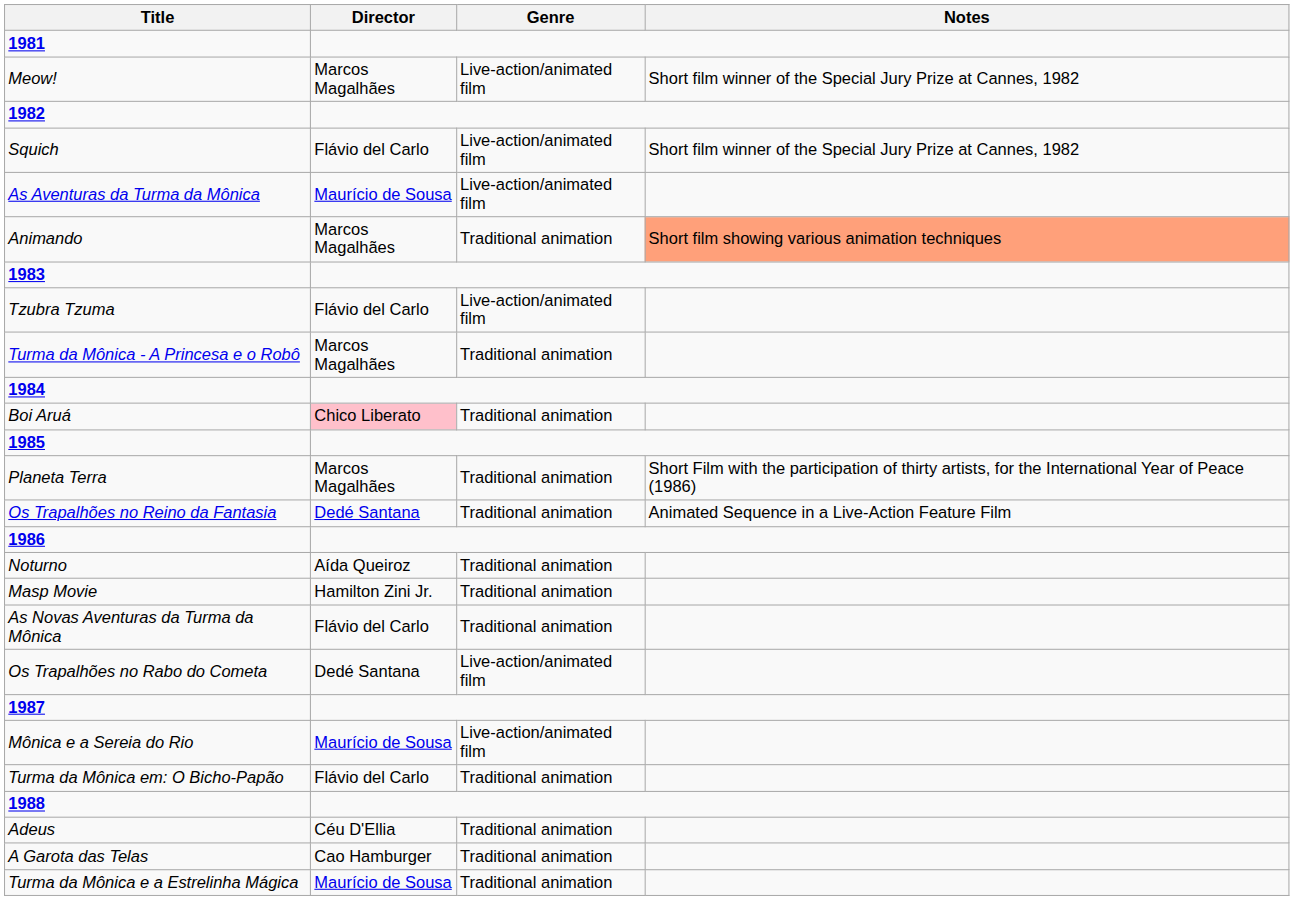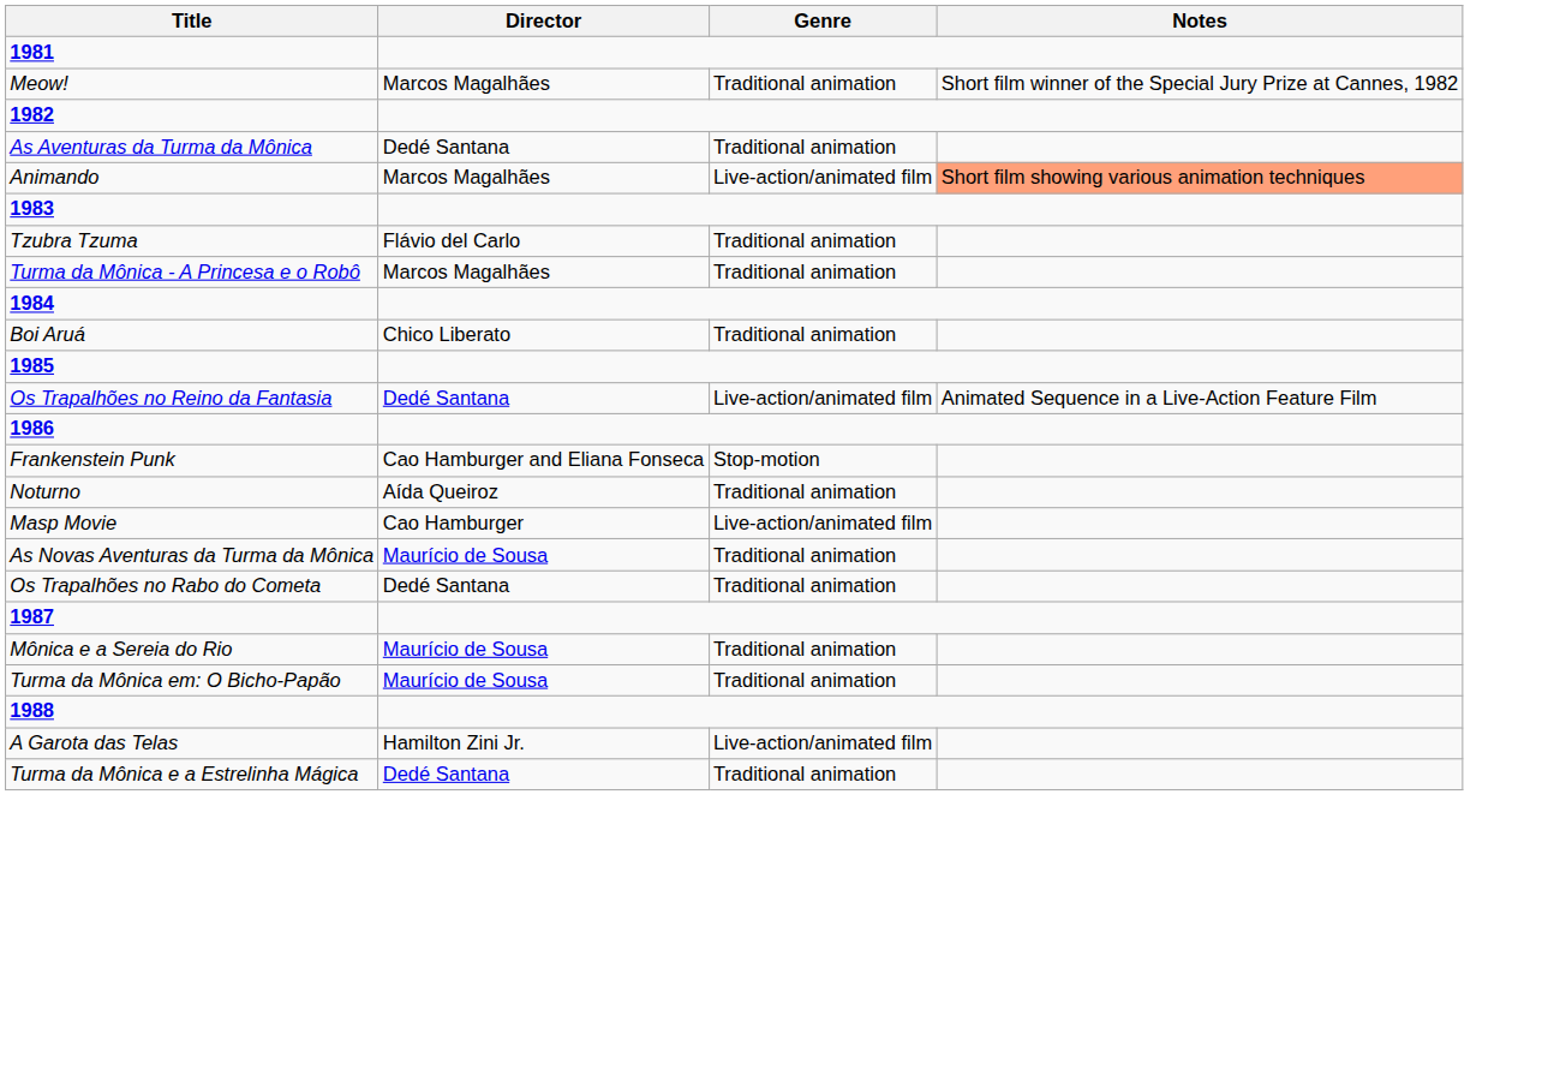Meow! | Genre: Live-action/animated film -> Traditional animation
- row: Squich | Flávio del Carlo | Live-action/animated film | Short film winner of the Special Jury Prize at Cannes, 1982
As Aventuras da Turma da Mônica | Director: Maurício de Sousa -> Dedé Santana
As Aventuras da Turma da Mônica | Genre: Live-action/animated film -> Traditional animation
Animando | Genre: Traditional animation -> Live-action/animated film
Tzubra Tzuma | Genre: Live-action/animated film -> Traditional animation
Boi Aruá | Director: pink background -> no background
- row: Planeta Terra | Marcos Magalhães | Traditional animation | Short Film with the participation of thirty artists, for the International Year of Peace (1986)
Os Trapalhões no Reino da Fantasia | Genre: Traditional animation -> Live-action/animated film
+ row: Frankenstein Punk | Cao Hamburger and Eliana Fonseca | Stop-motion
Masp Movie | Director: Hamilton Zini Jr. -> Cao Hamburger
Masp Movie | Genre: Traditional animation -> Live-action/animated film
As Novas Aventuras da Turma da Mônica | Director: Flávio del Carlo -> Maurício de Sousa
Os Trapalhões no Rabo do Cometa | Genre: Live-action/animated film -> Traditional animation
Mônica e a Sereia do Rio | Genre: Live-action/animated film -> Traditional animation
Turma da Mônica em: O Bicho-Papão | Director: Flávio del Carlo -> Maurício de Sousa
- row: Adeus | Céu D'Ellia | Traditional animation
A Garota das Telas | Director: Cao Hamburger -> Hamilton Zini Jr.
A Garota das Telas | Genre: Traditional animation -> Live-action/animated film
Turma da Mônica e a Estrelinha Mágica | Director: Maurício de Sousa -> Dedé Santana
